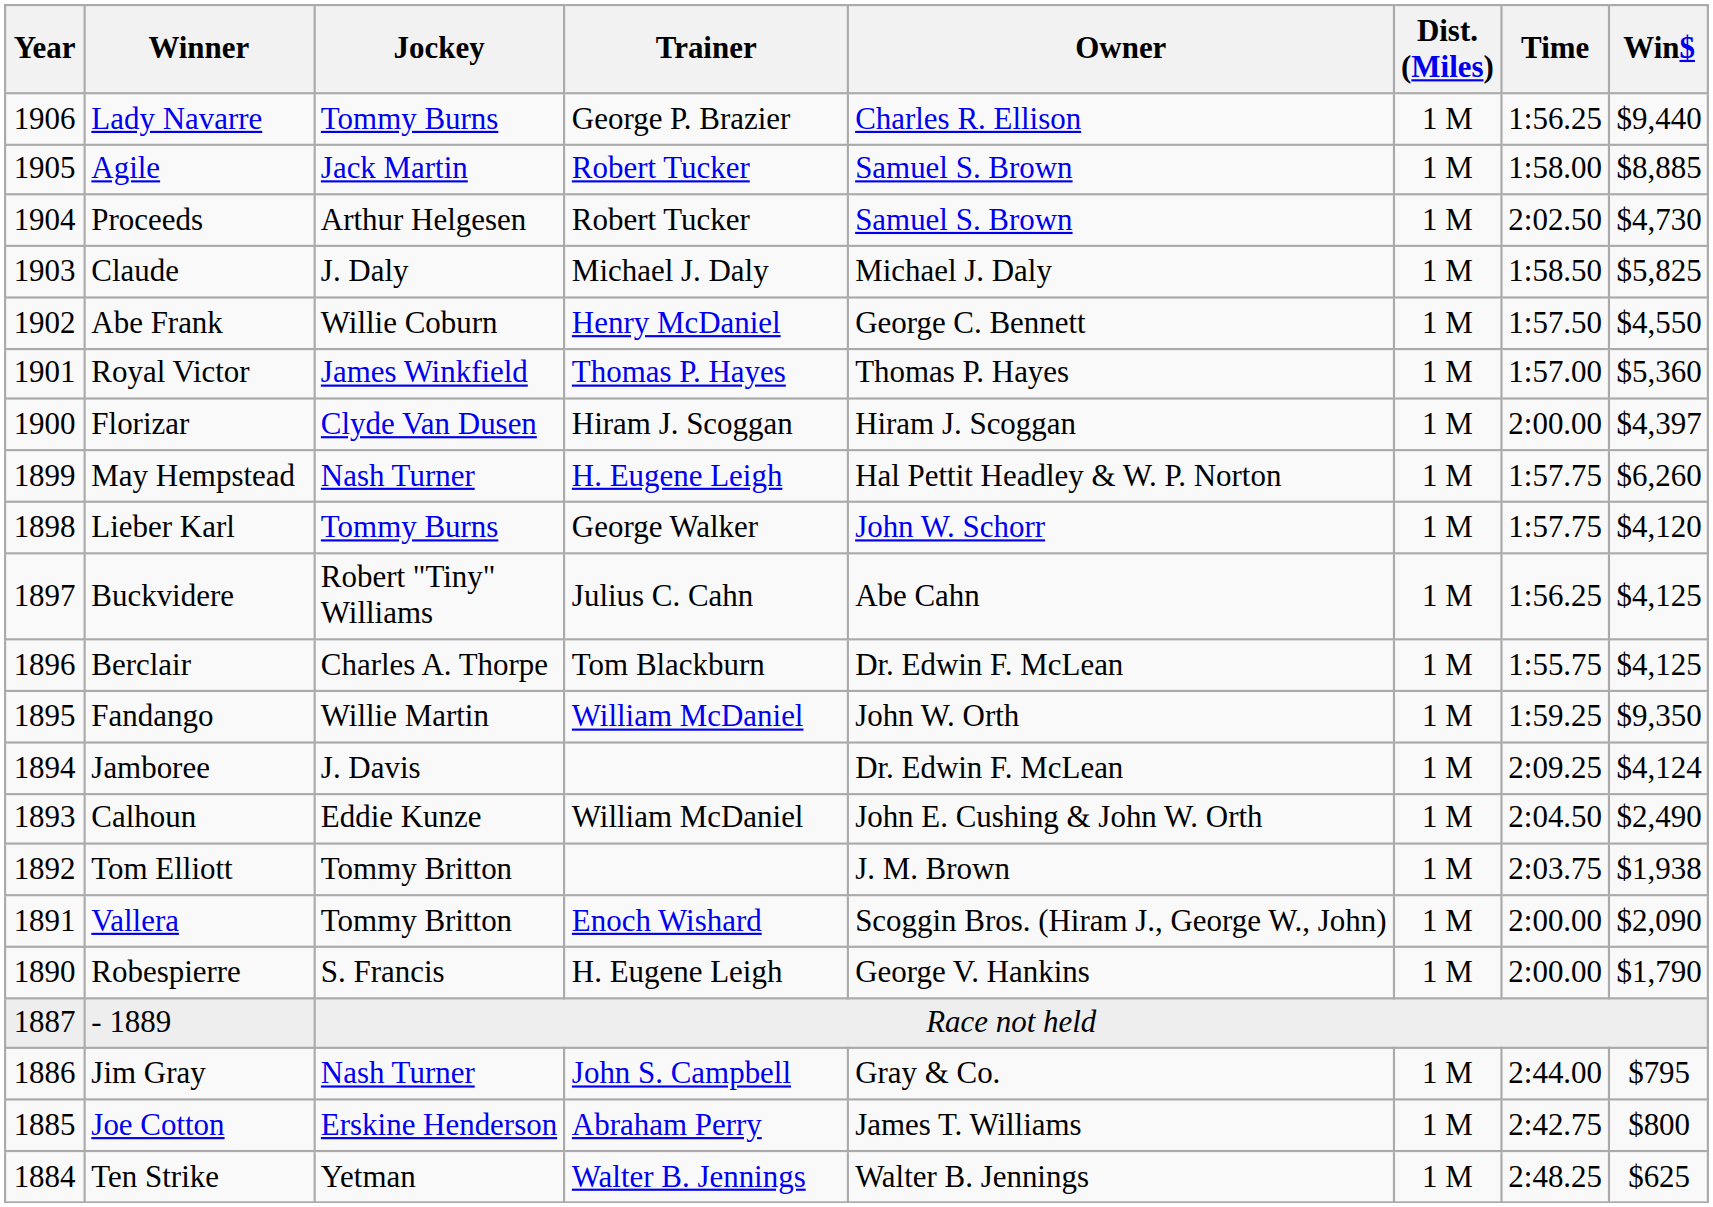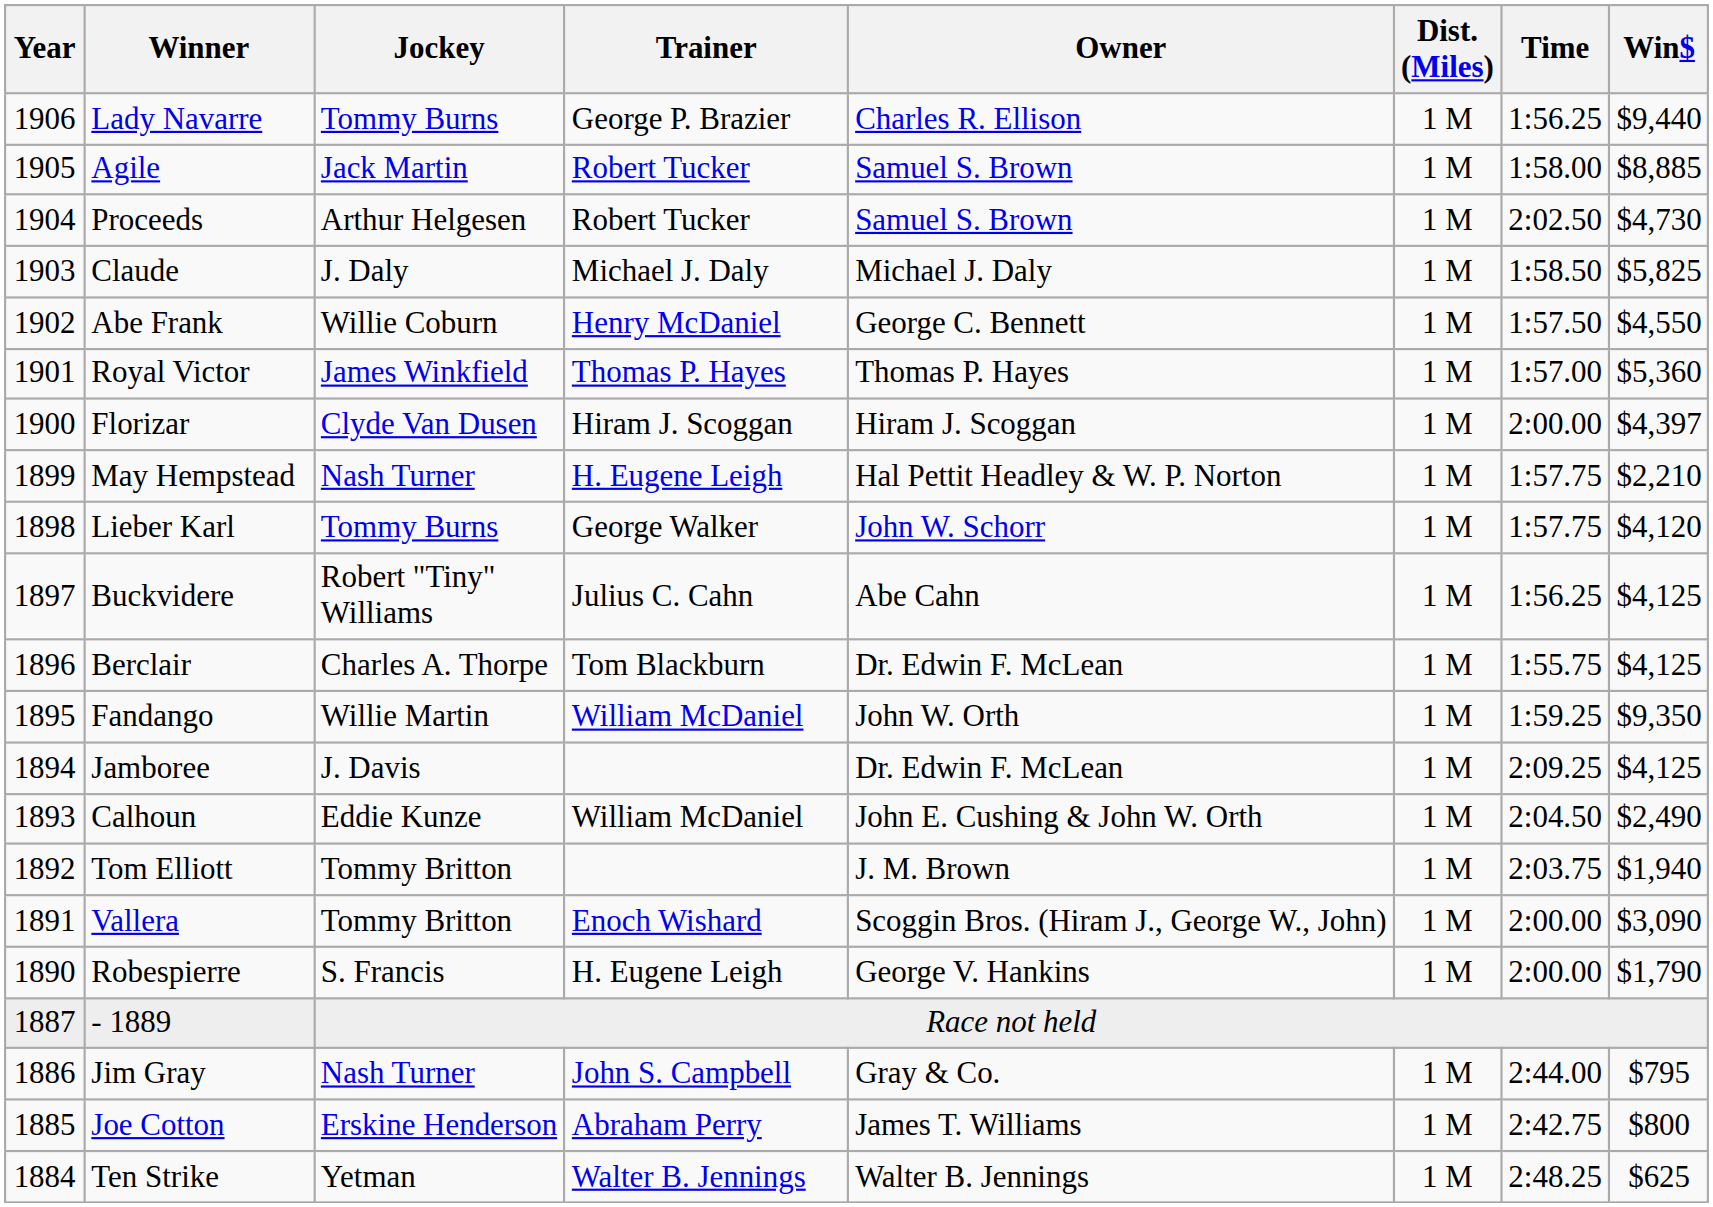May Hempstead | Win$: $6,260 -> $2,210
Jamboree | Win$: $4,124 -> $4,125
Tom Elliott | Win$: $1,938 -> $1,940
Vallera | Win$: $2,090 -> $3,090
